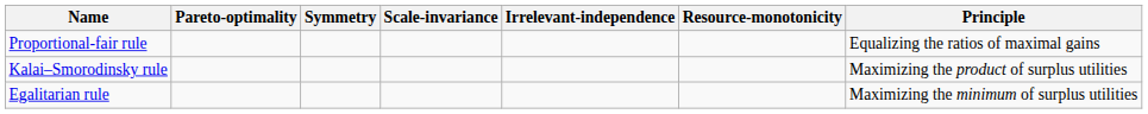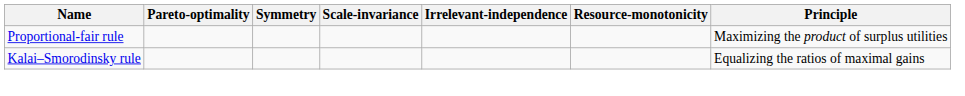Proportional-fair rule | Principle: Equalizing the ratios of maximal gains -> Maximizing the product of surplus utilities
Kalai–Smorodinsky rule | Principle: Maximizing the product of surplus utilities -> Equalizing the ratios of maximal gains
- row: Egalitarian rule | Maximizing the minimum of surplus utilities
